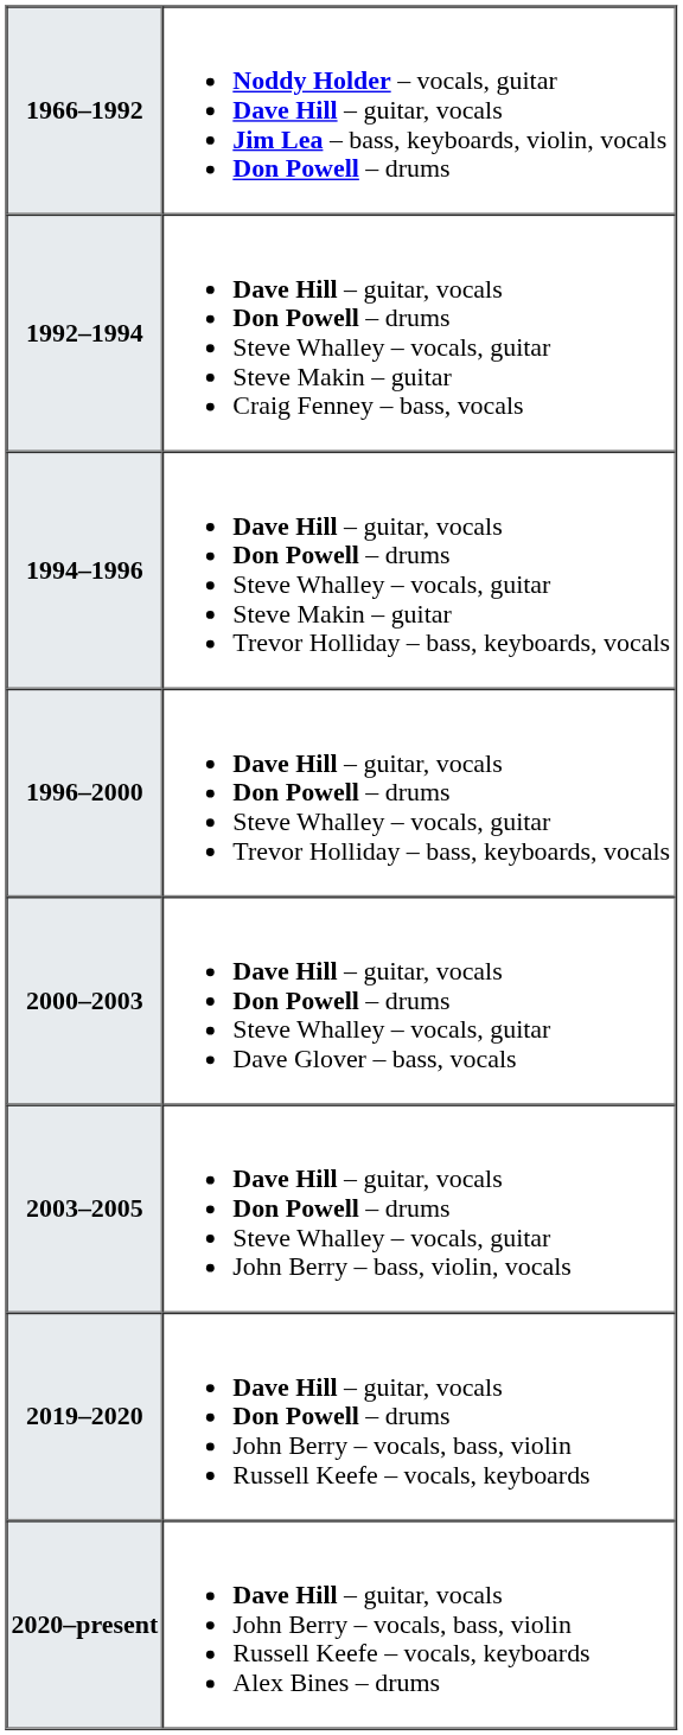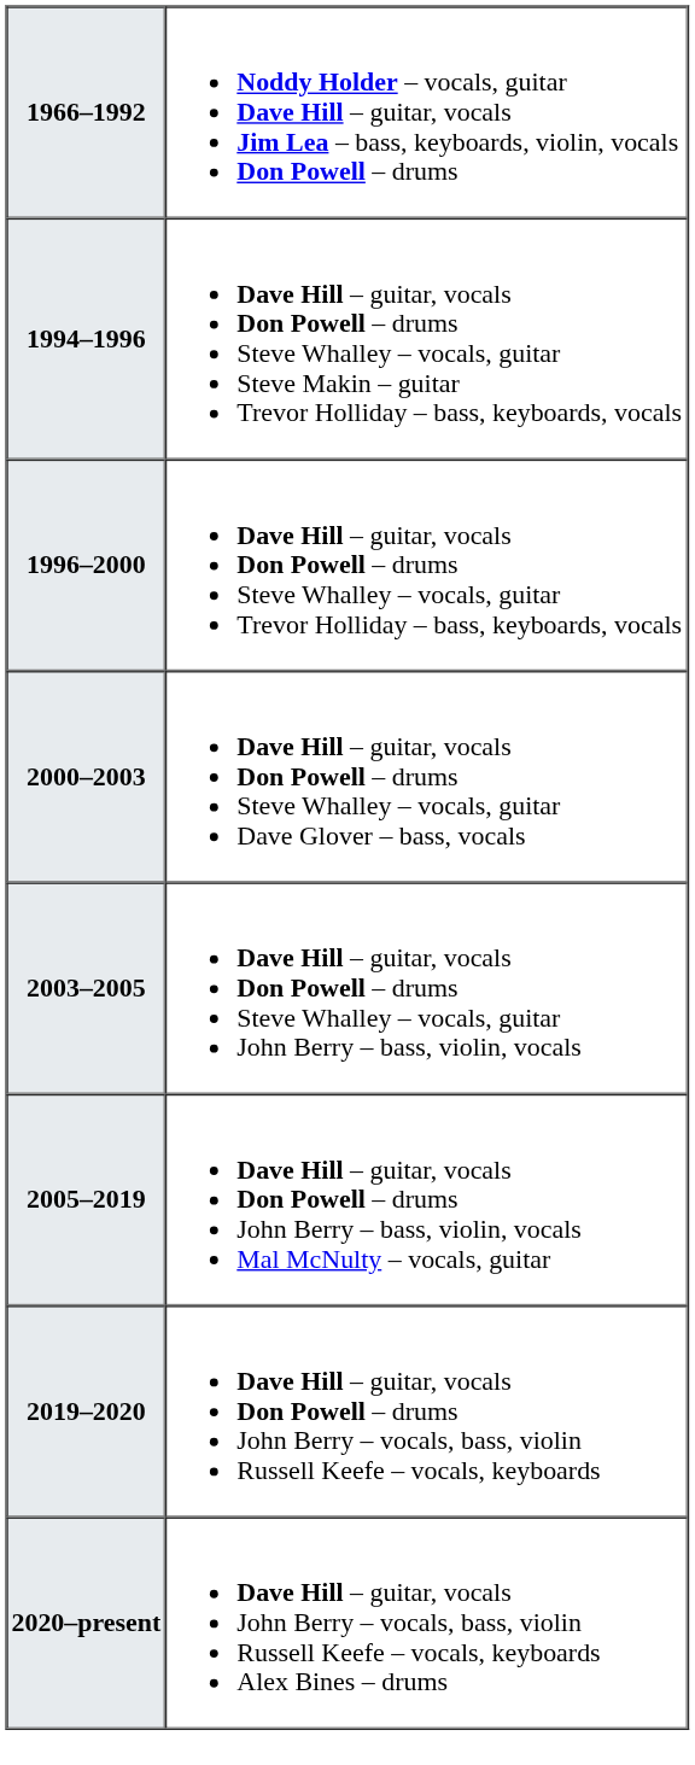- row: 1992–1994 | Dave Hill – guitar, vocals Don Powell – drums Steve Whalley – vocals, guitar Steve Makin – guitar Craig Fenney – bass, vocals
+ row: 2005–2019 | Dave Hill – guitar, vocals Don Powell – drums John Berry – bass, violin, vocals Mal McNulty – vocals, guitar
